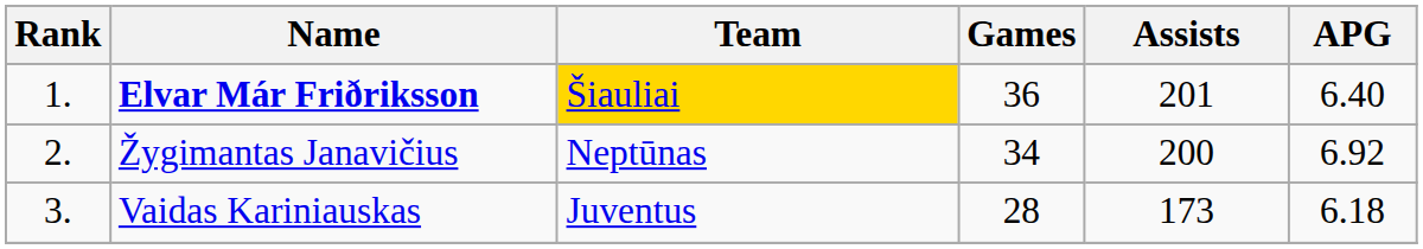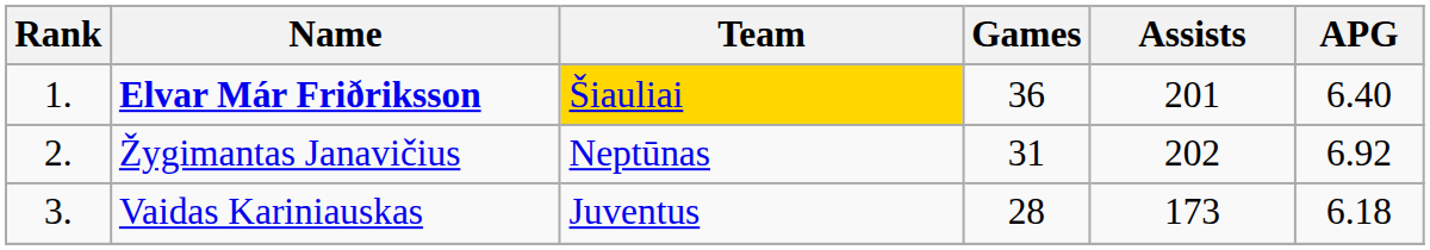Žygimantas Janavičius | Games: 34 -> 31
Žygimantas Janavičius | Assists: 200 -> 202
